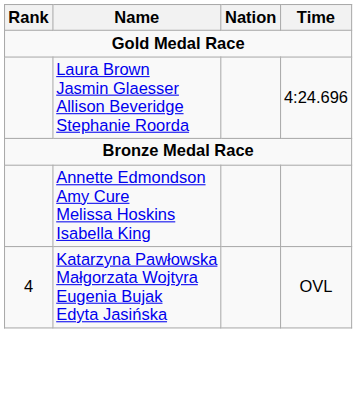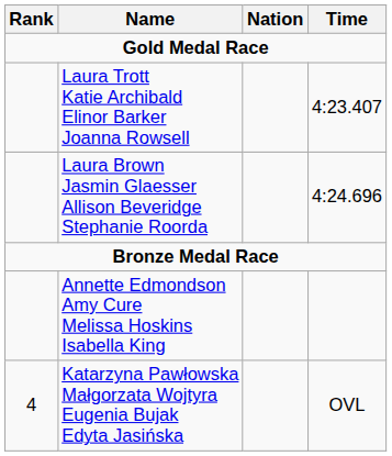+ row: Laura Trott Katie Archibald Elinor Barker Joanna Rowsell | 4:23.407
